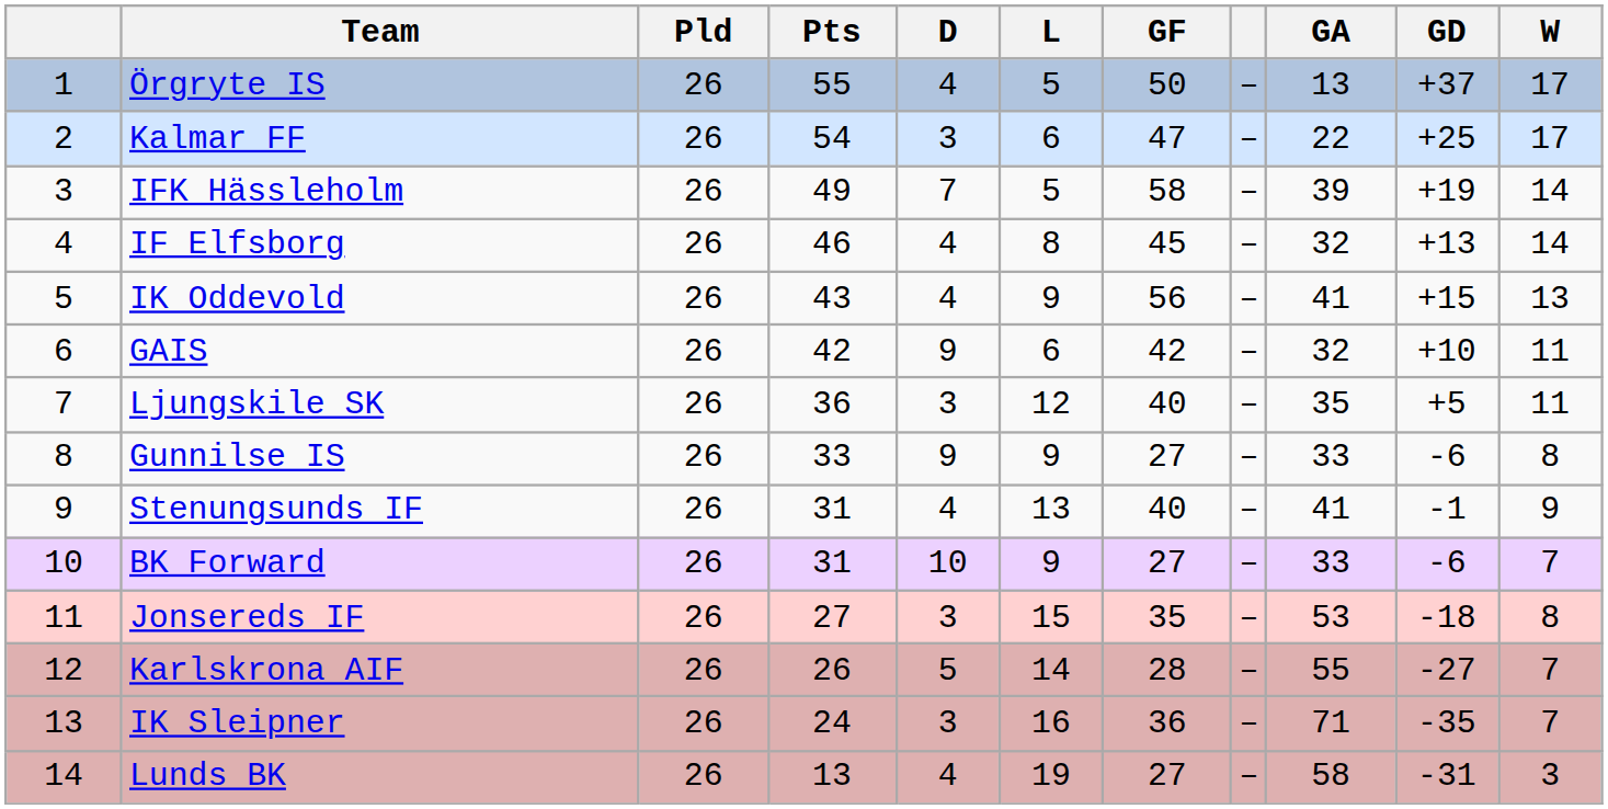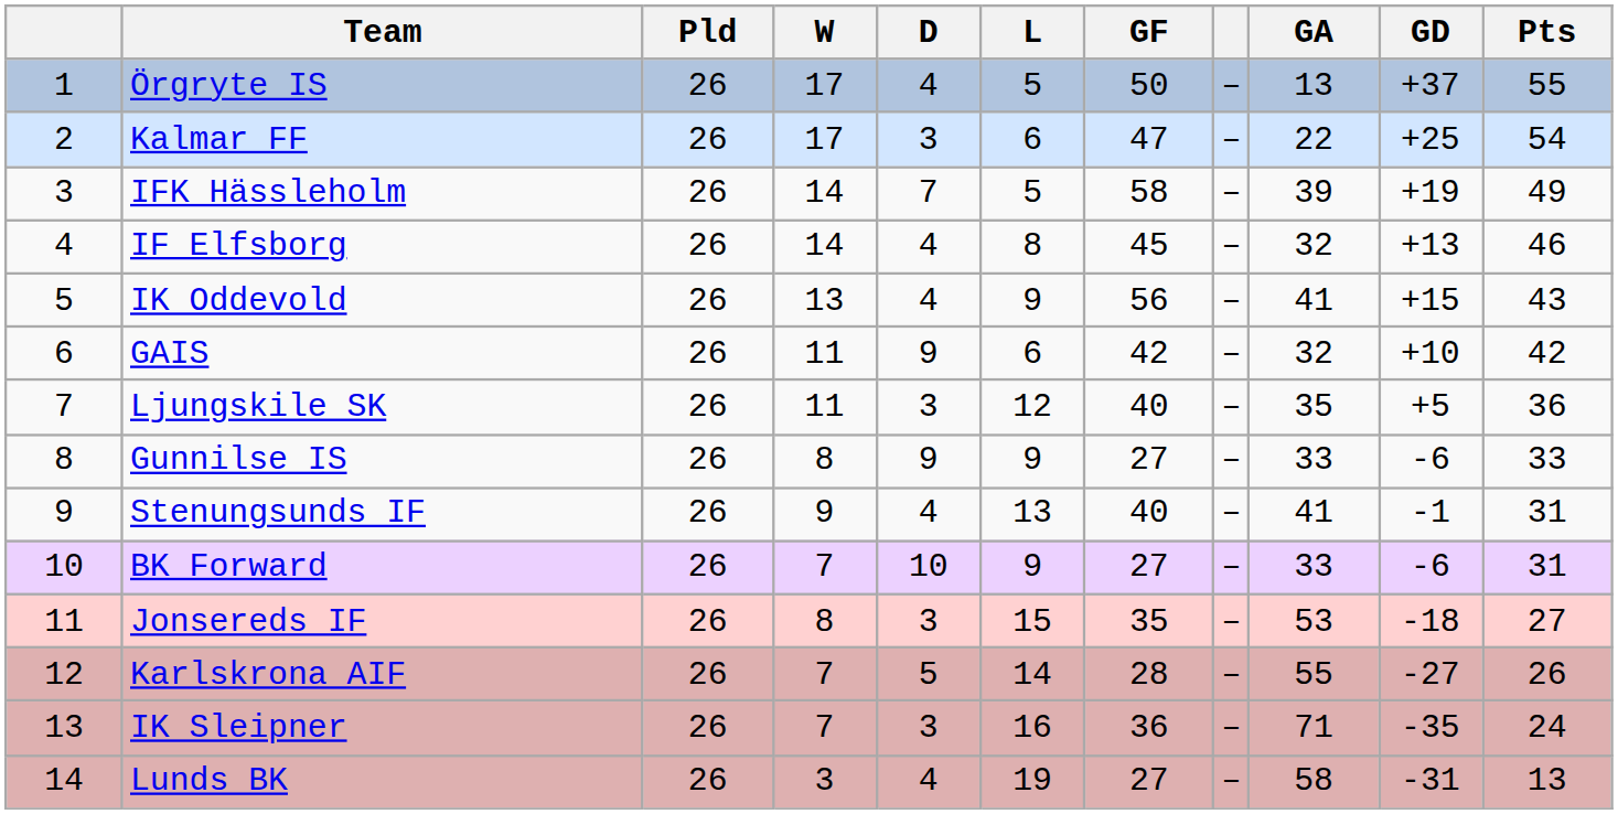columns swapped: W <-> Pts
